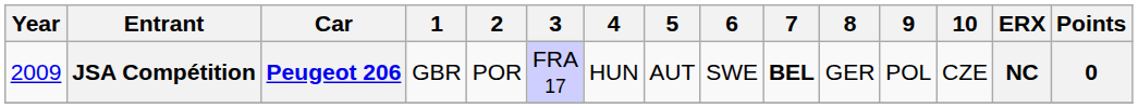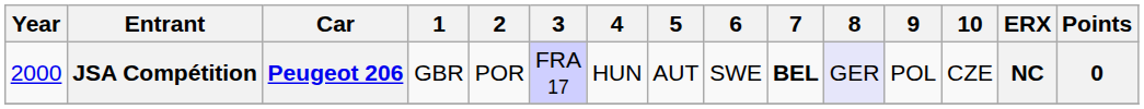JSA Compétition | Year: 2009 -> 2000
JSA Compétition | 8: no background -> lavender background
